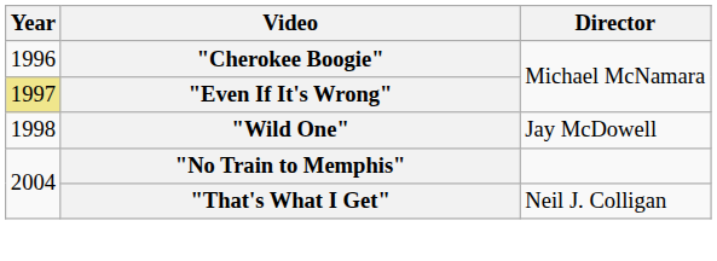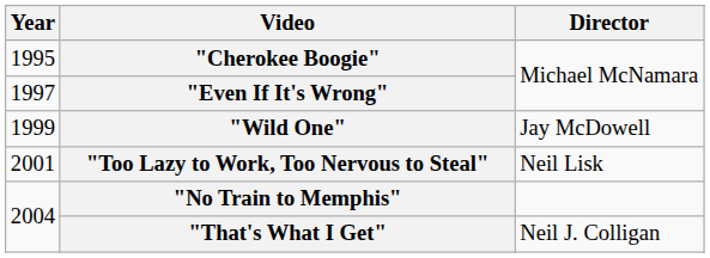"Cherokee Boogie" | Year: 1996 -> 1995
"Even If It's Wrong" | Year: khaki background -> no background
"Wild One" | Year: 1998 -> 1999
+ row: 2001 | "Too Lazy to Work, Too Nervous to Steal" | Neil Lisk
